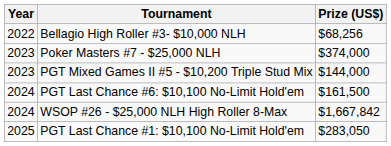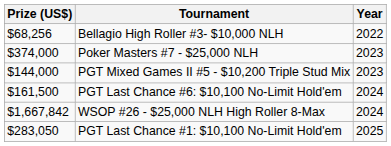columns swapped: Year <-> Prize (US$)
